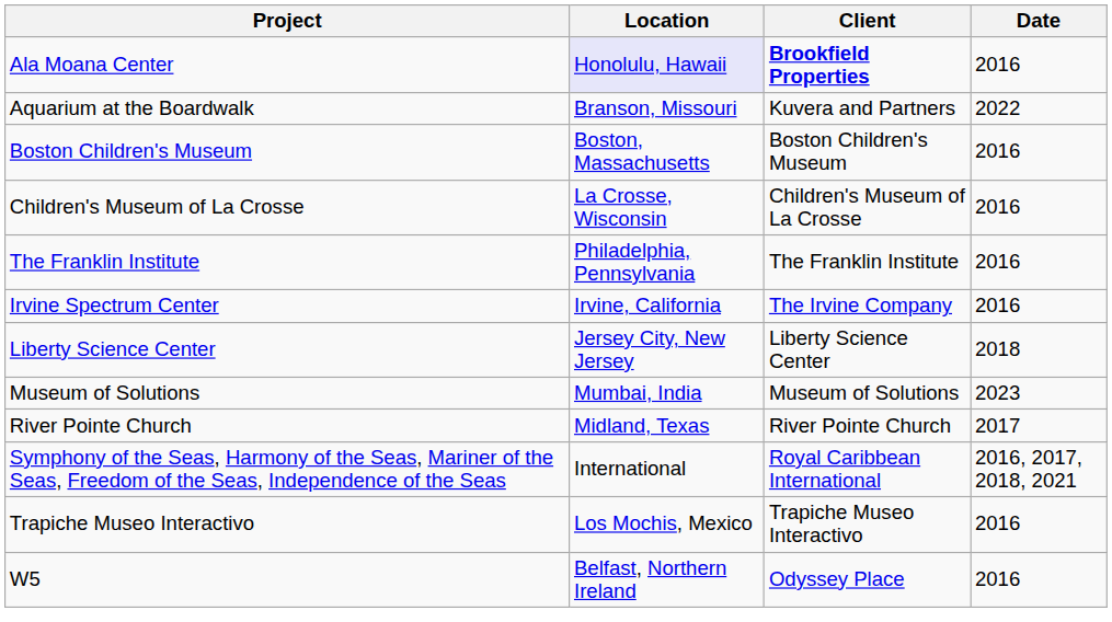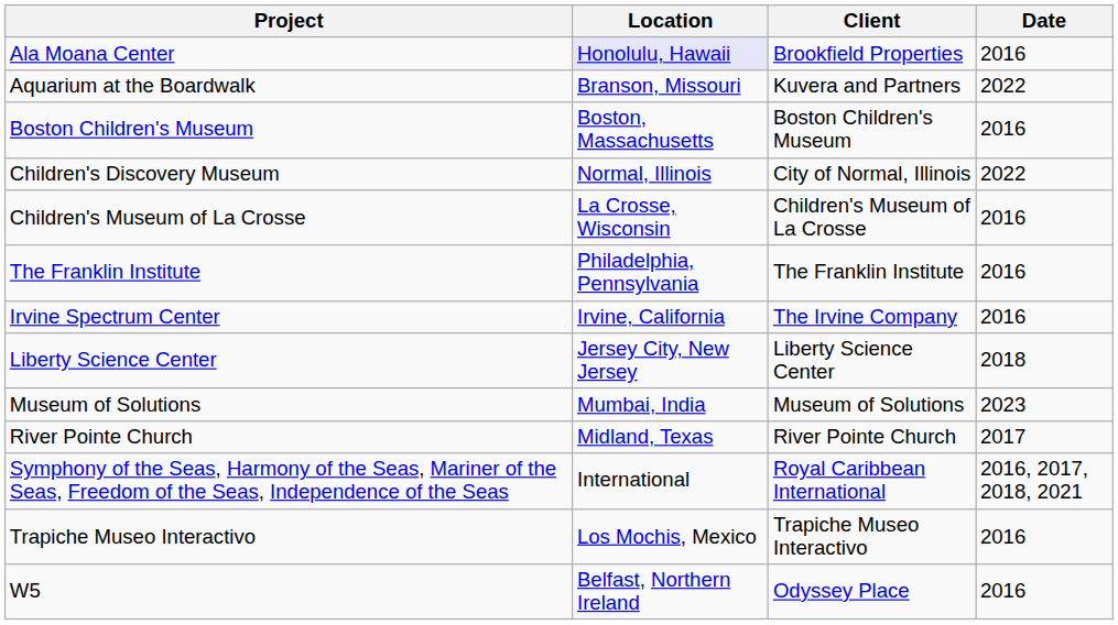Ala Moana Center | Client: bold -> normal
+ row: Children's Discovery Museum | Normal, Illinois | City of Normal, Illinois | 2022
